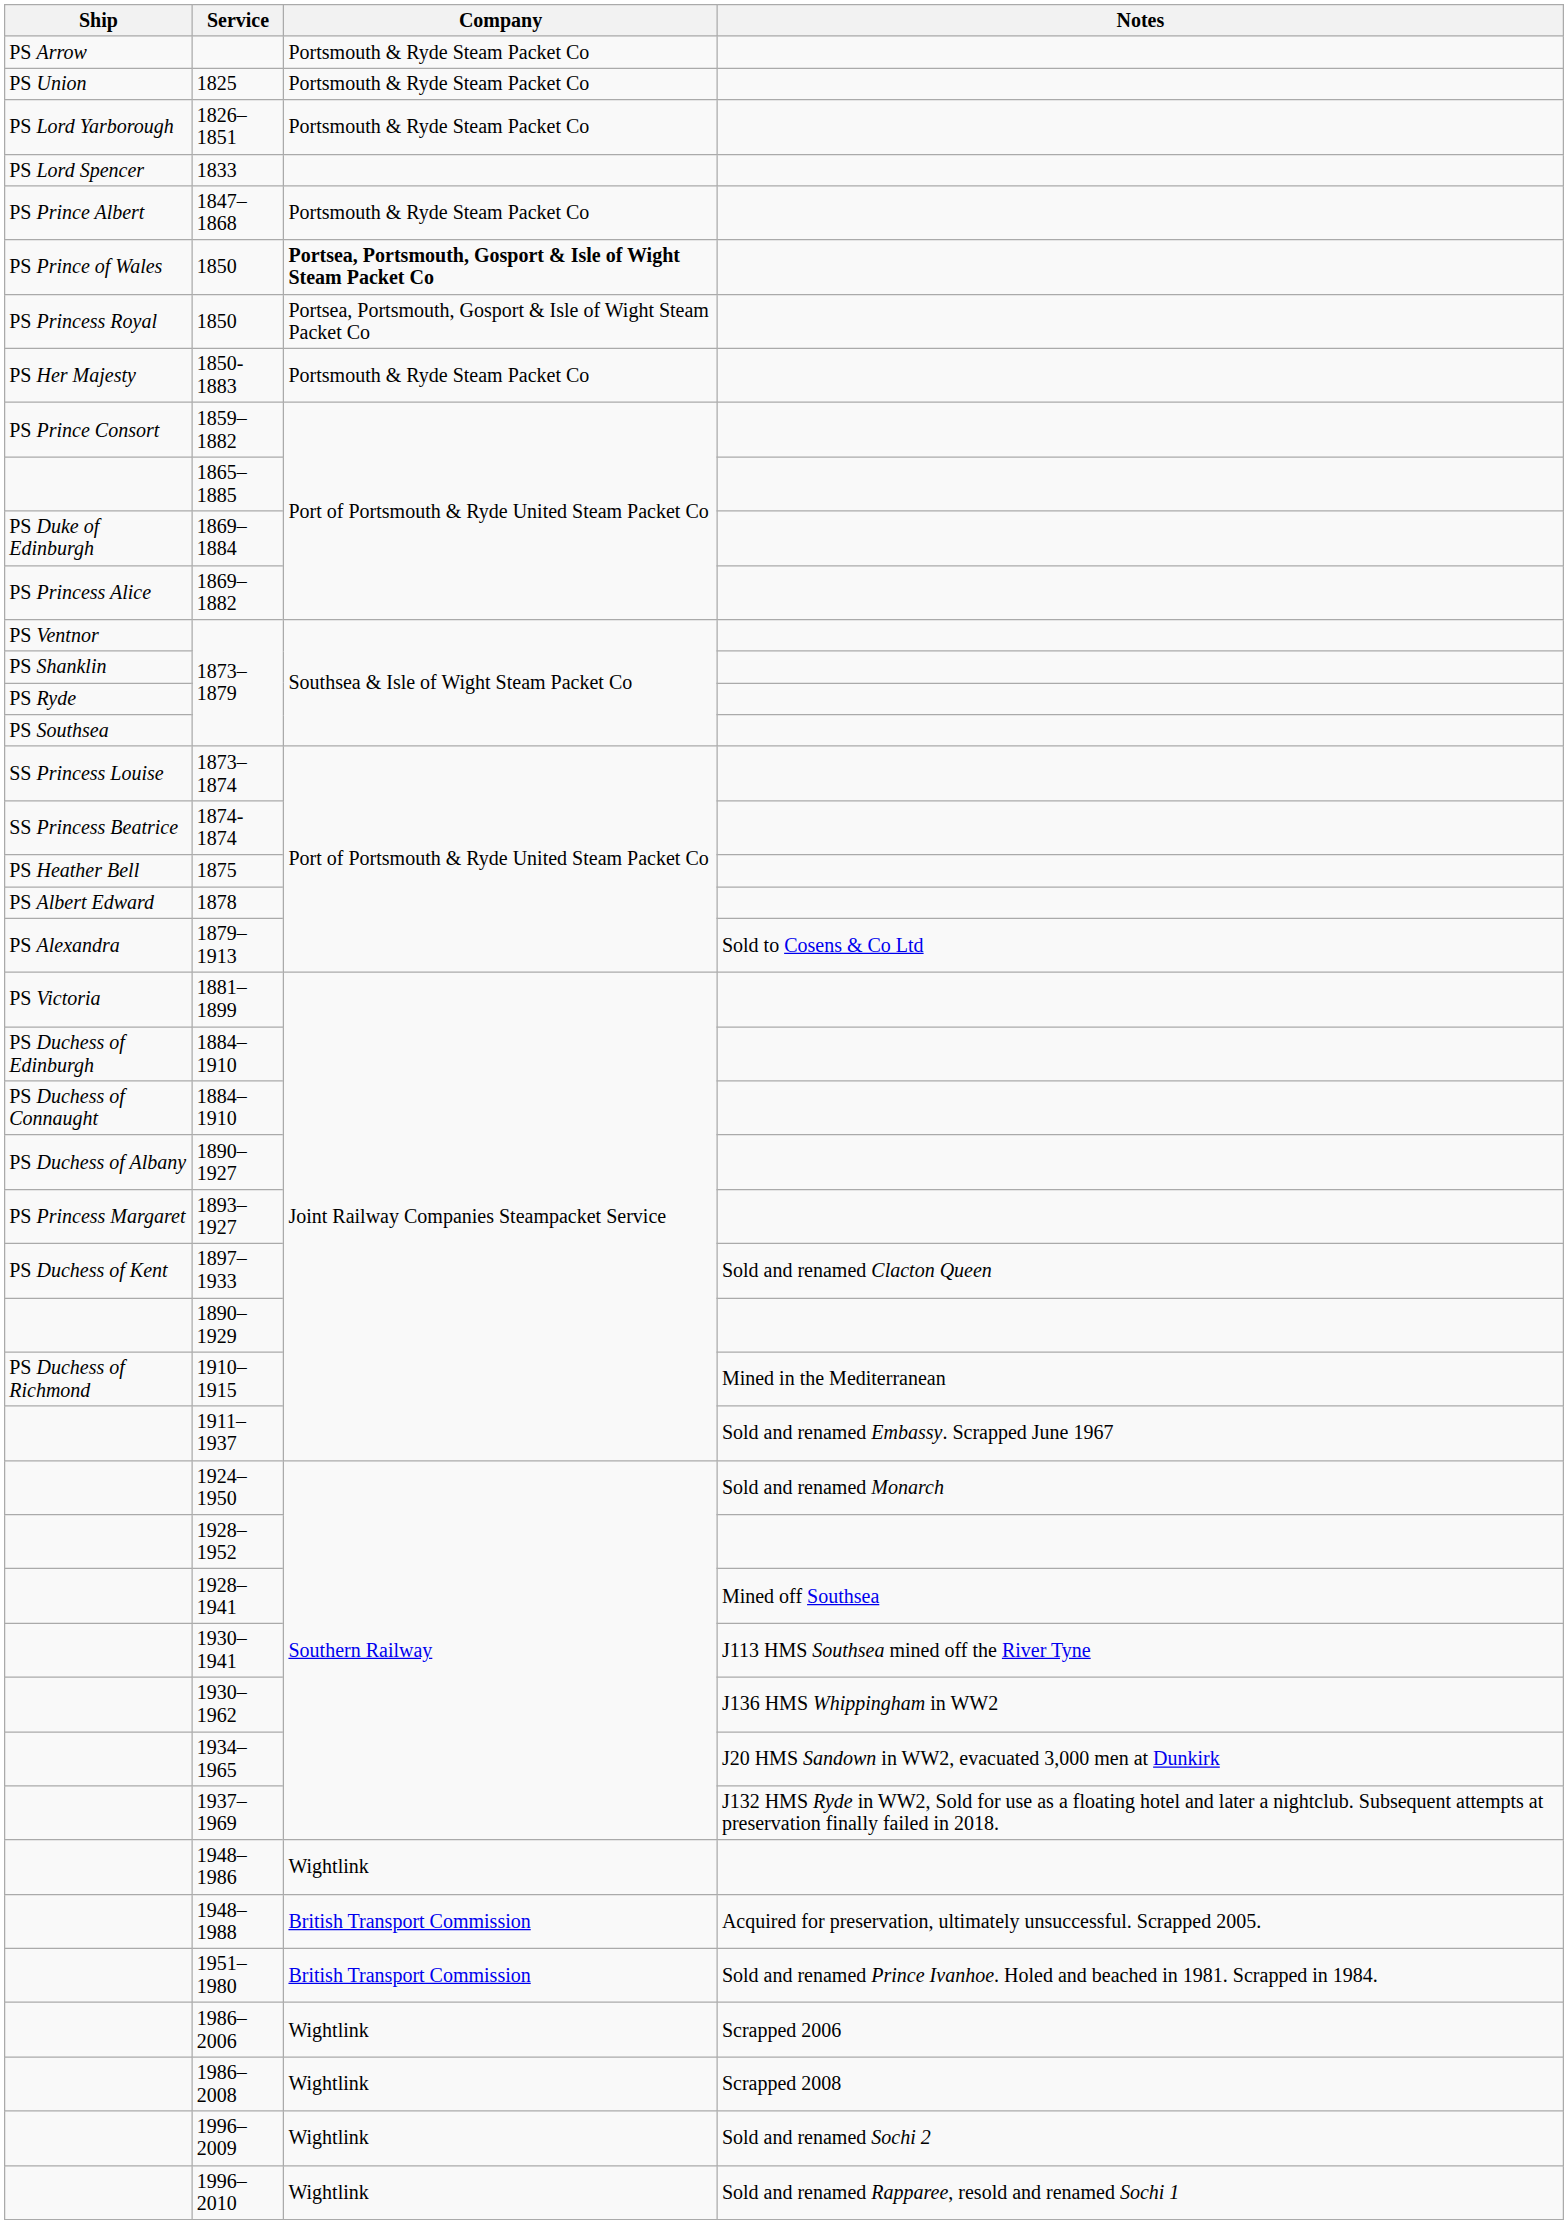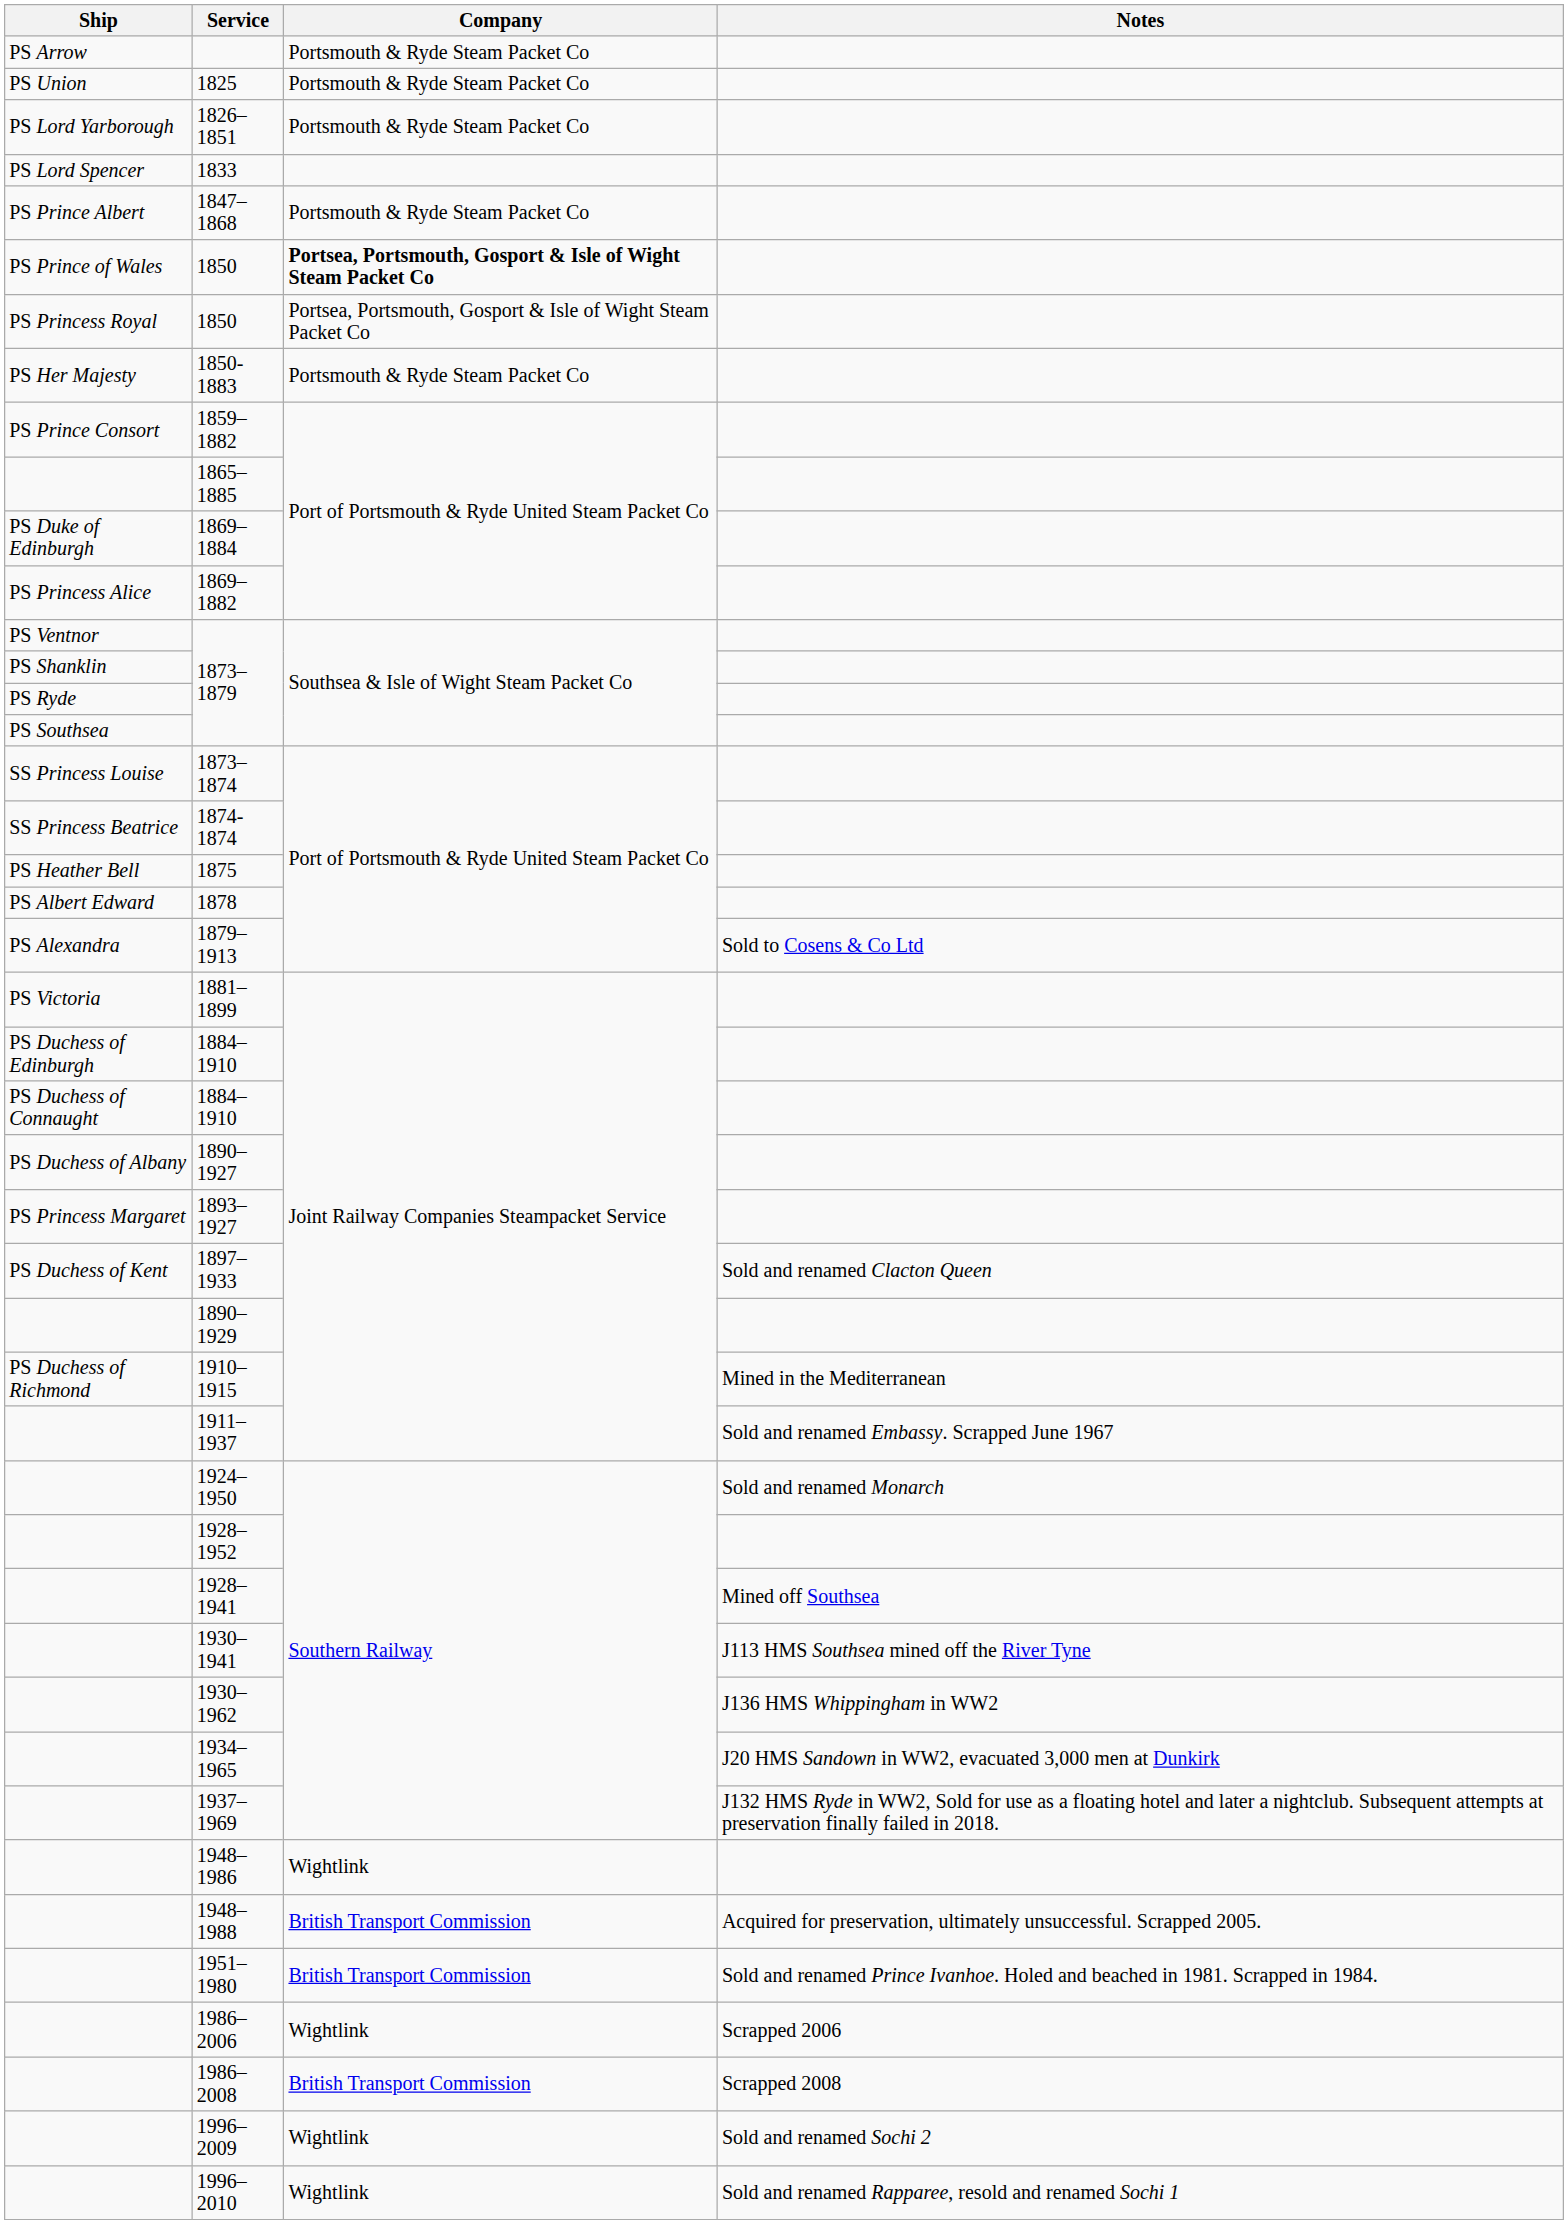1986–2008 | Company: Wightlink -> British Transport Commission
